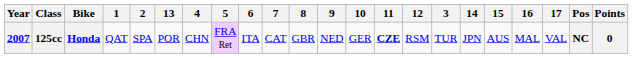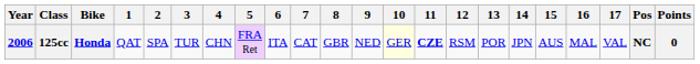columns swapped: 3 <-> 13
125cc | Year: 2007 -> 2006
125cc | 10: no background -> lightyellow background
